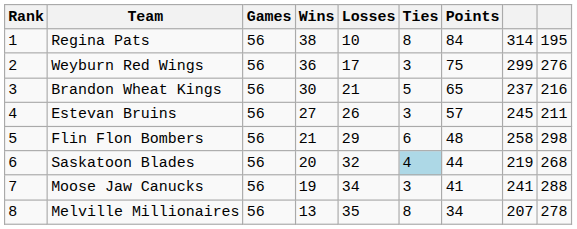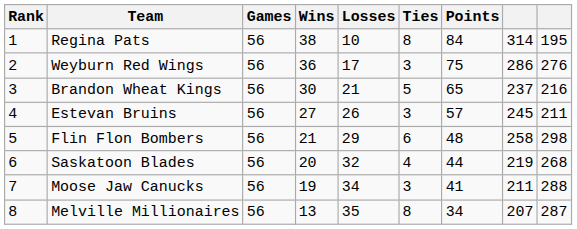Weyburn Red Wings | column 8: 299 -> 286
Saskatoon Blades | Ties: lightblue background -> no background
Moose Jaw Canucks | column 8: 241 -> 211
Melville Millionaires | column 9: 278 -> 287
